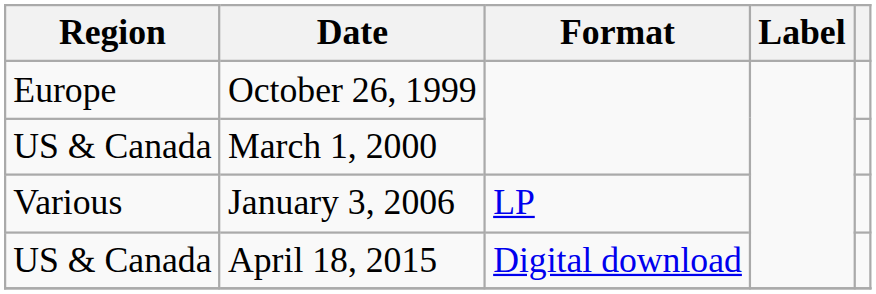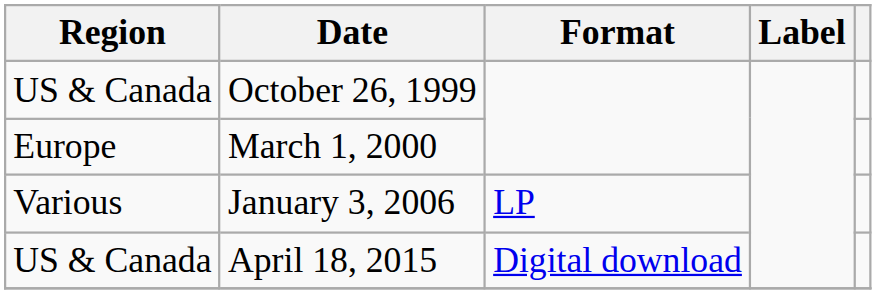October 26, 1999 | Region: Europe -> US & Canada
March 1, 2000 | Region: US & Canada -> Europe
